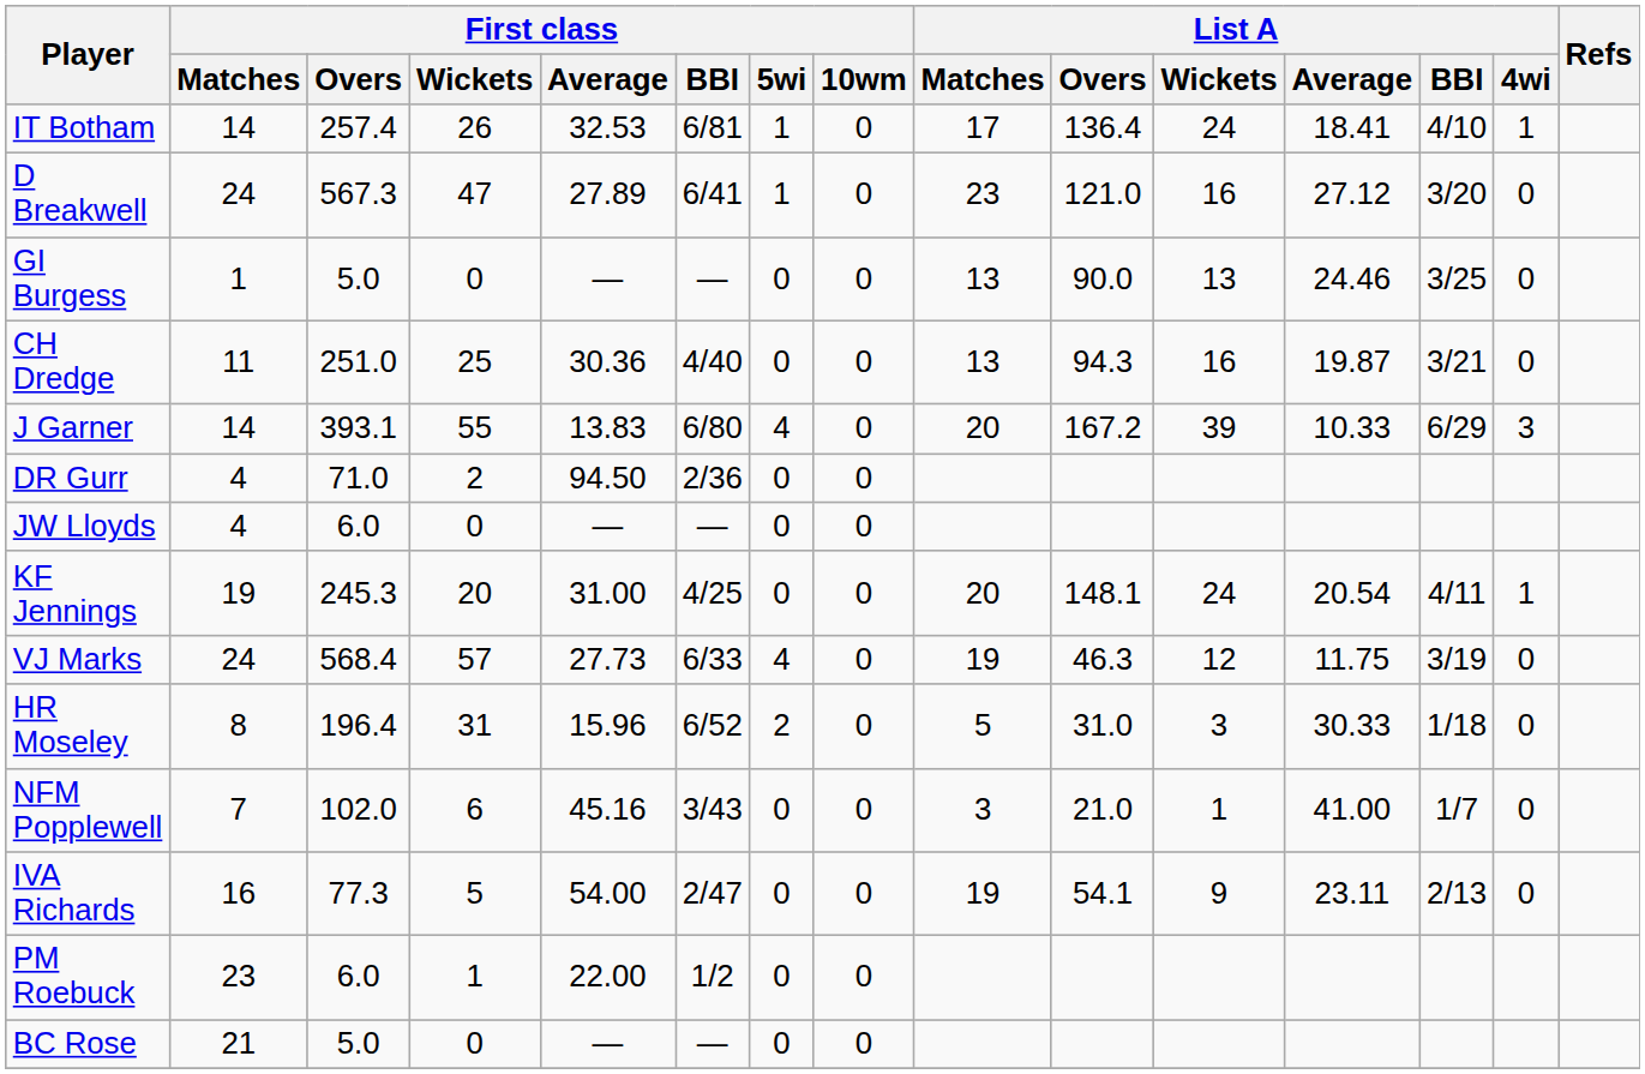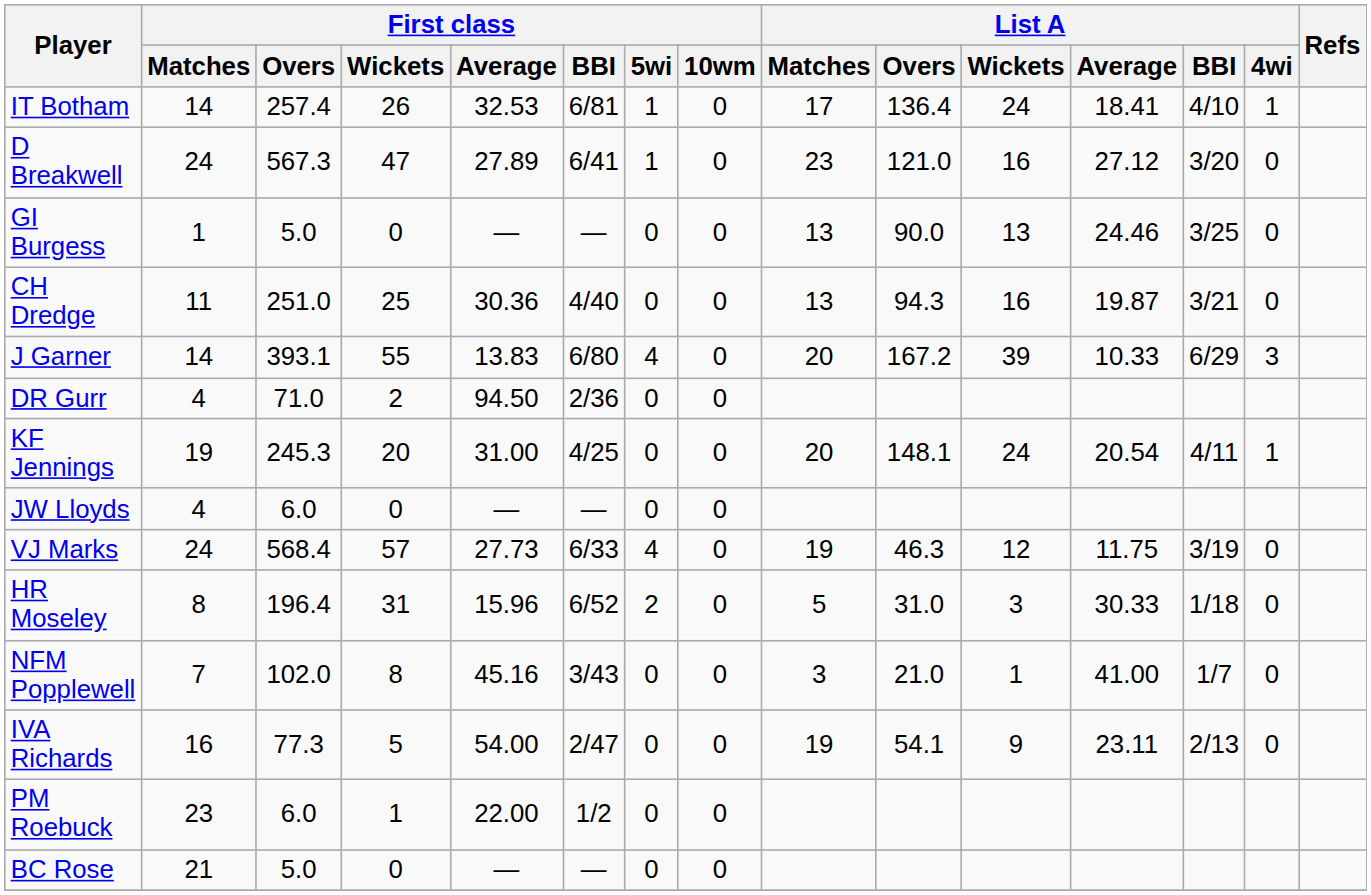rows swapped: KF Jennings <-> JW Lloyds
NFM Popplewell | First class / Wickets: 6 -> 8
